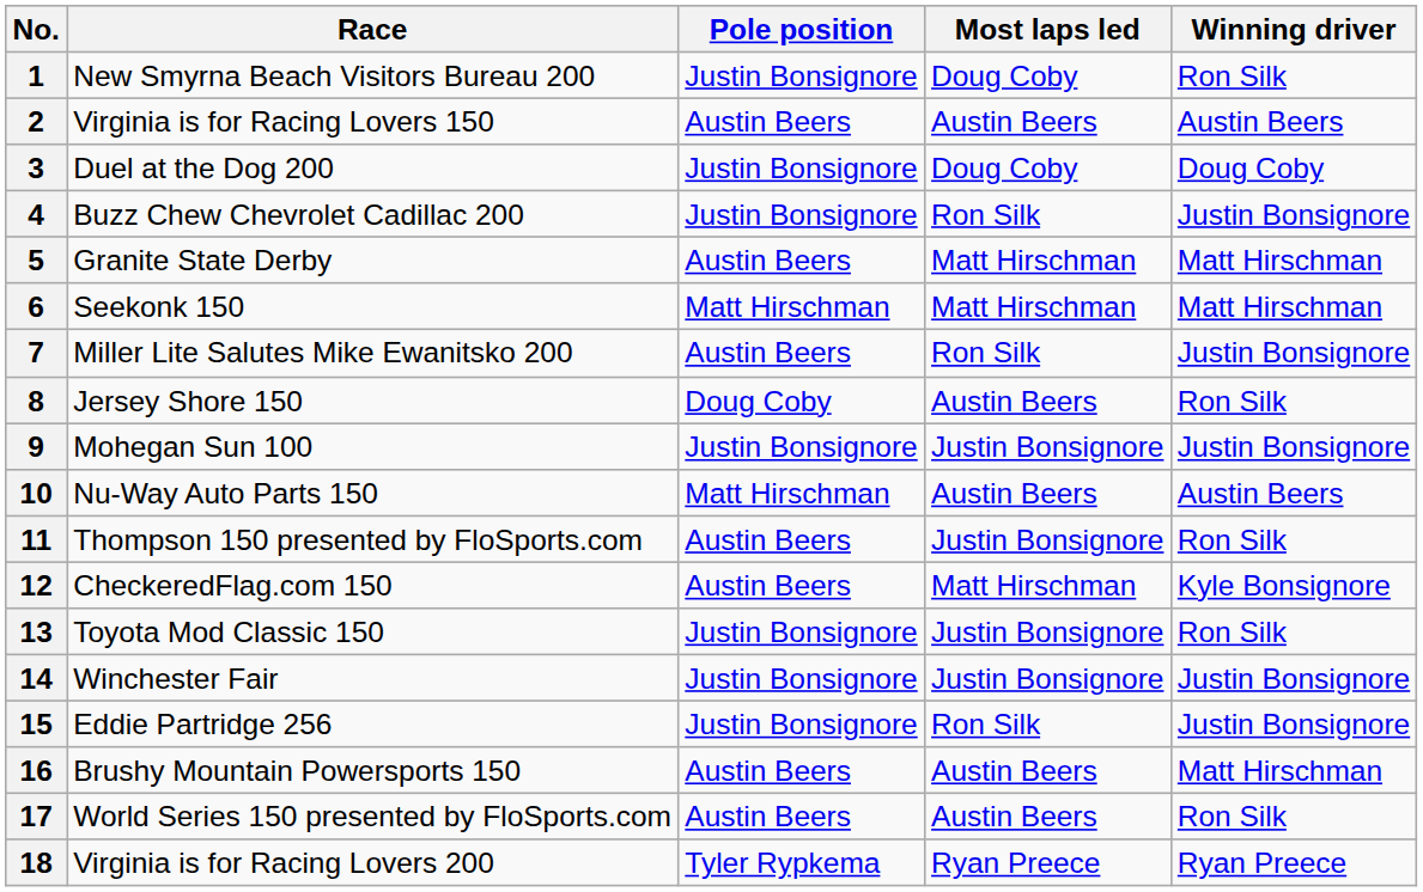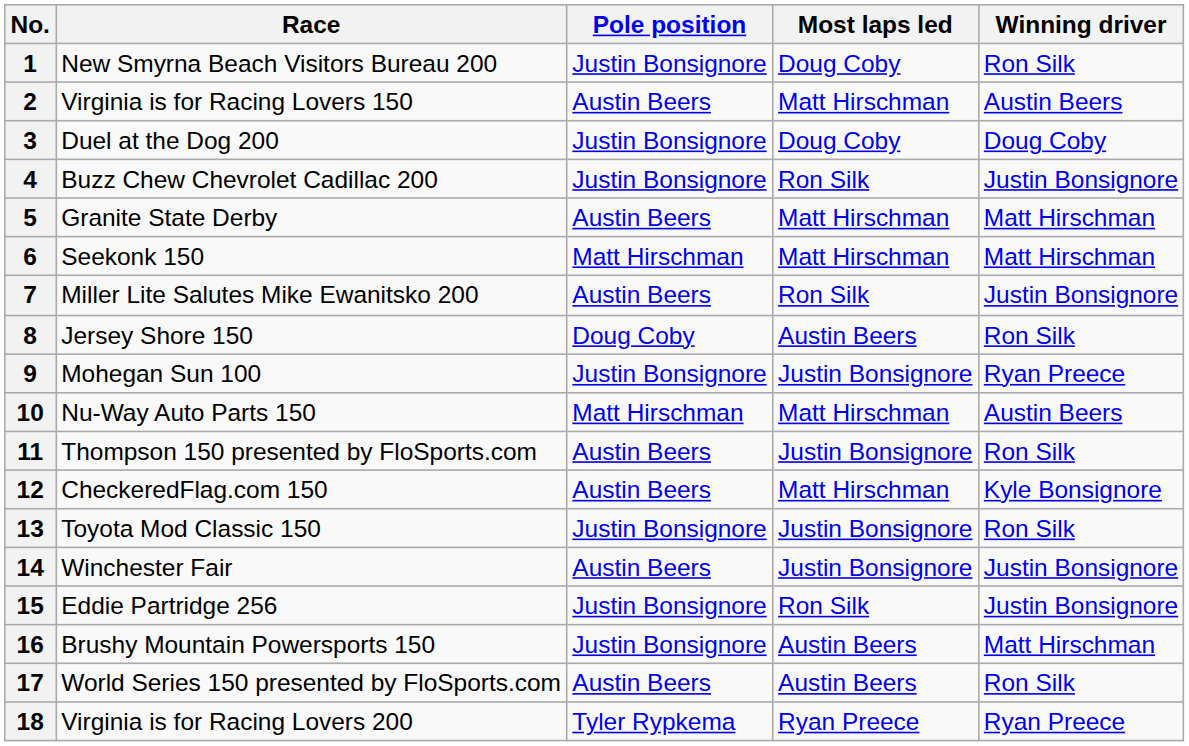2 | Most laps led: Austin Beers -> Matt Hirschman
9 | Winning driver: Justin Bonsignore -> Ryan Preece
10 | Most laps led: Austin Beers -> Matt Hirschman
14 | Pole position: Justin Bonsignore -> Austin Beers
16 | Pole position: Austin Beers -> Justin Bonsignore
